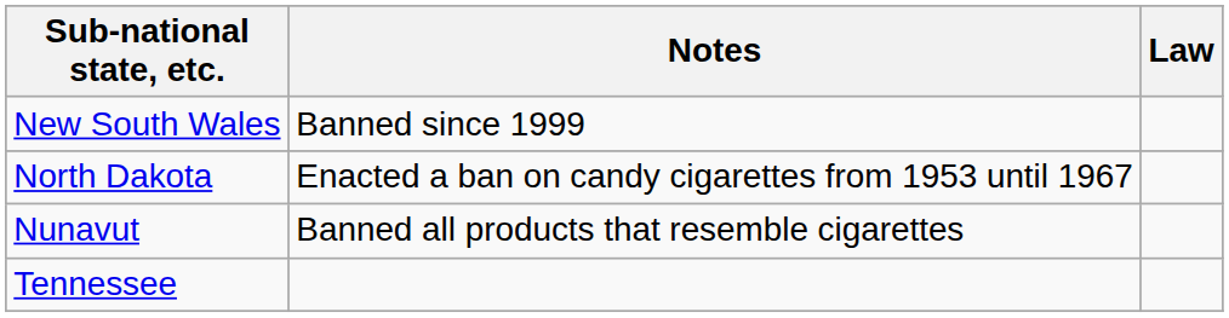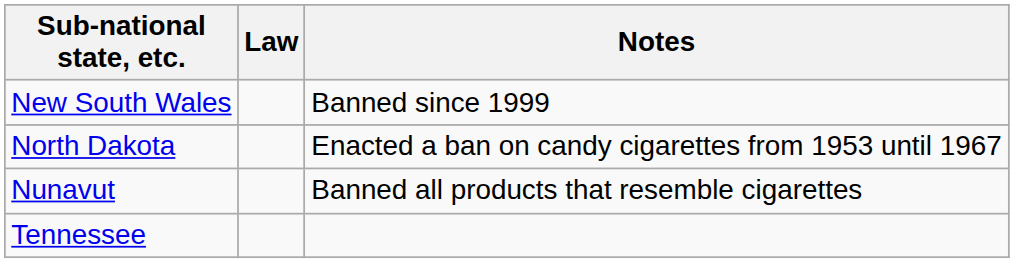columns swapped: Law <-> Notes
